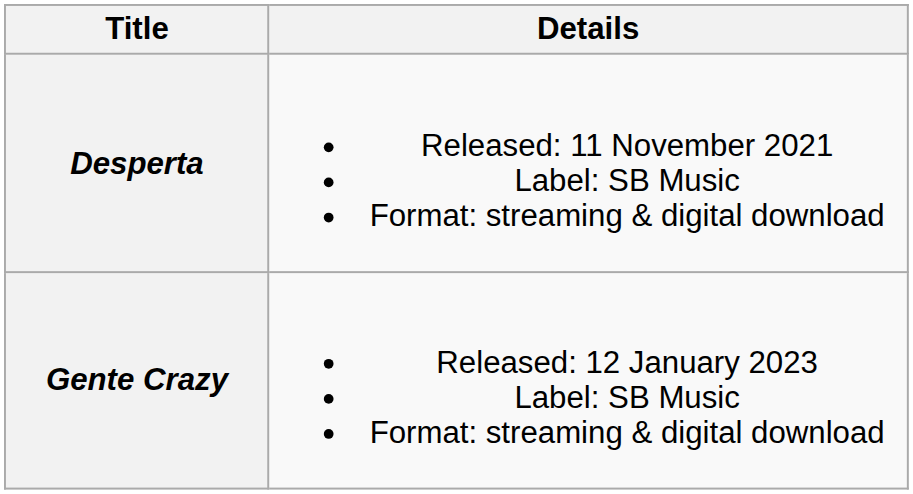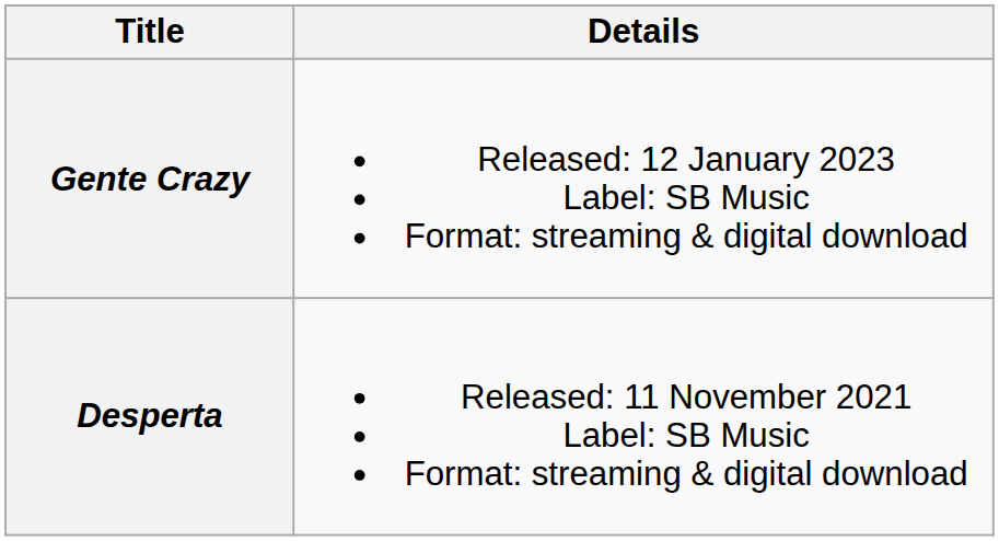rows swapped: Desperta <-> Gente Crazy
